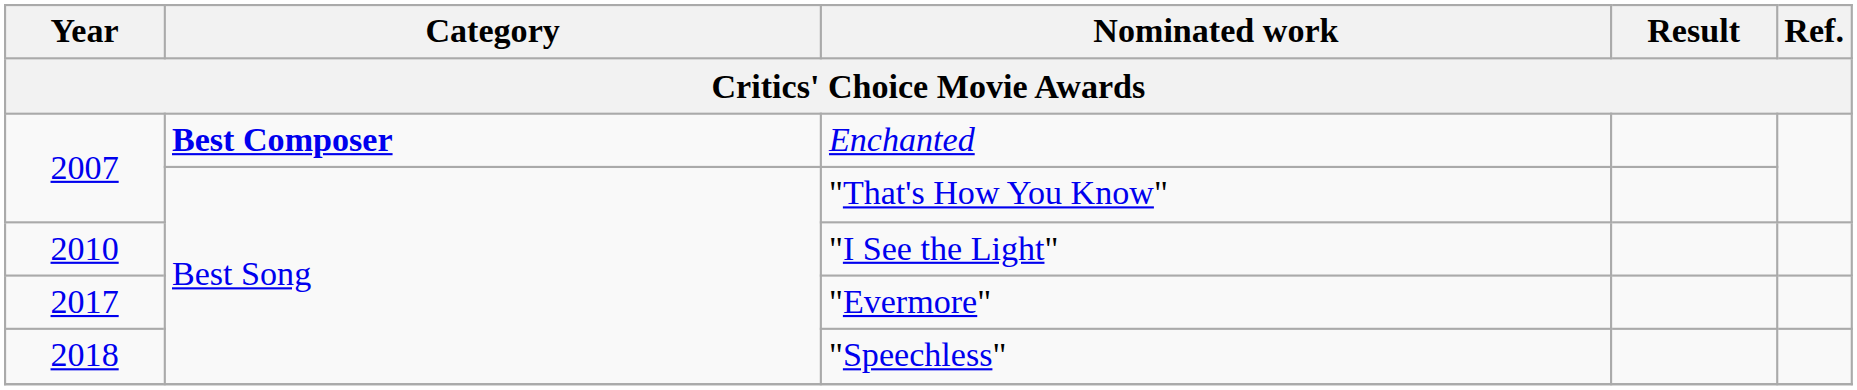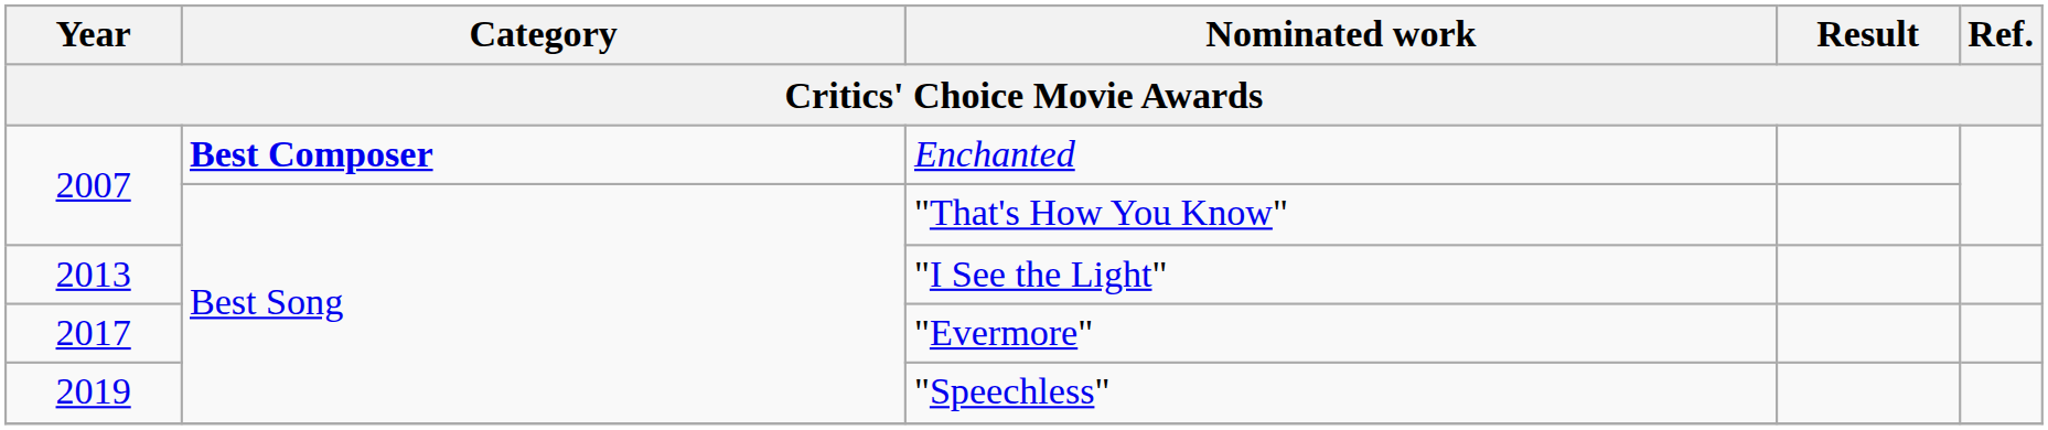"I See the Light" | Year: 2010 -> 2013
"Speechless" | Year: 2018 -> 2019
